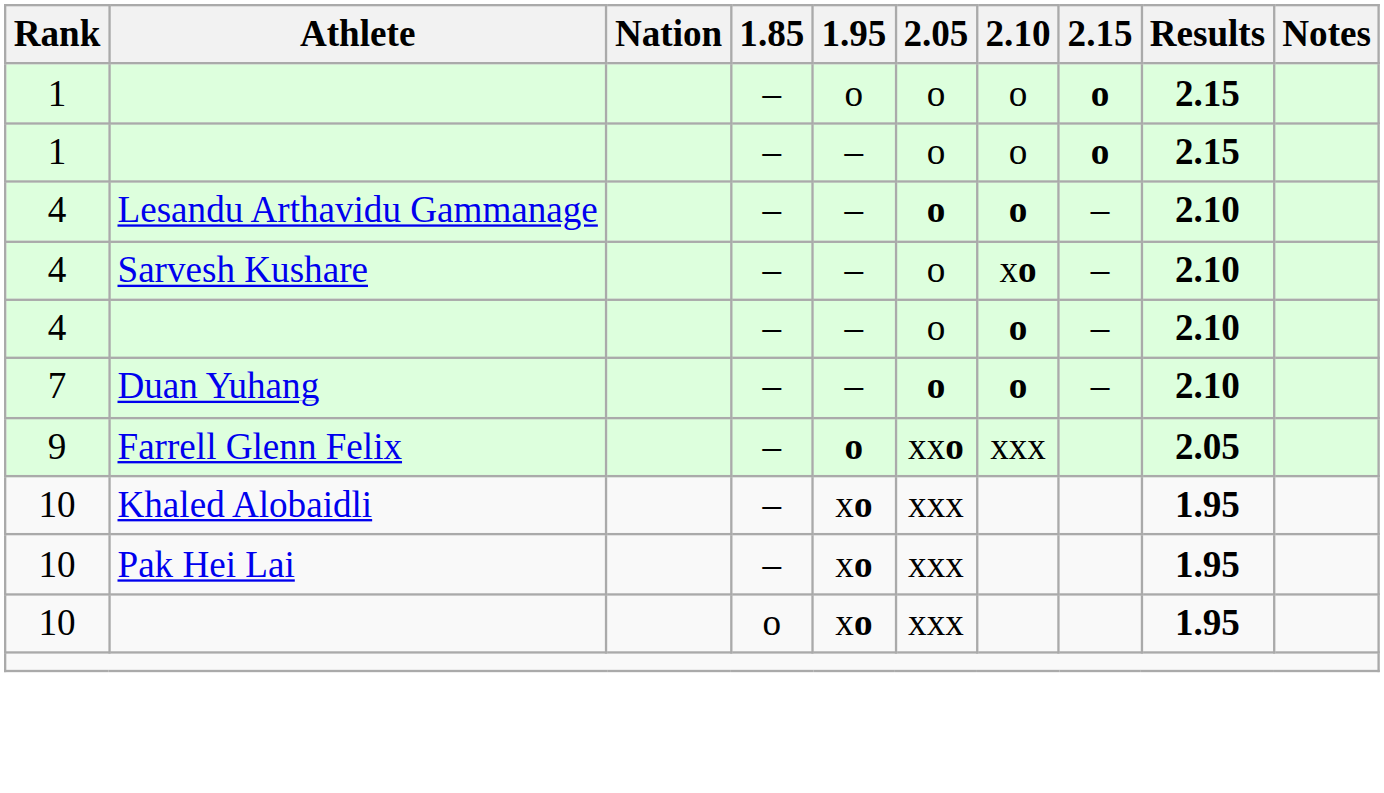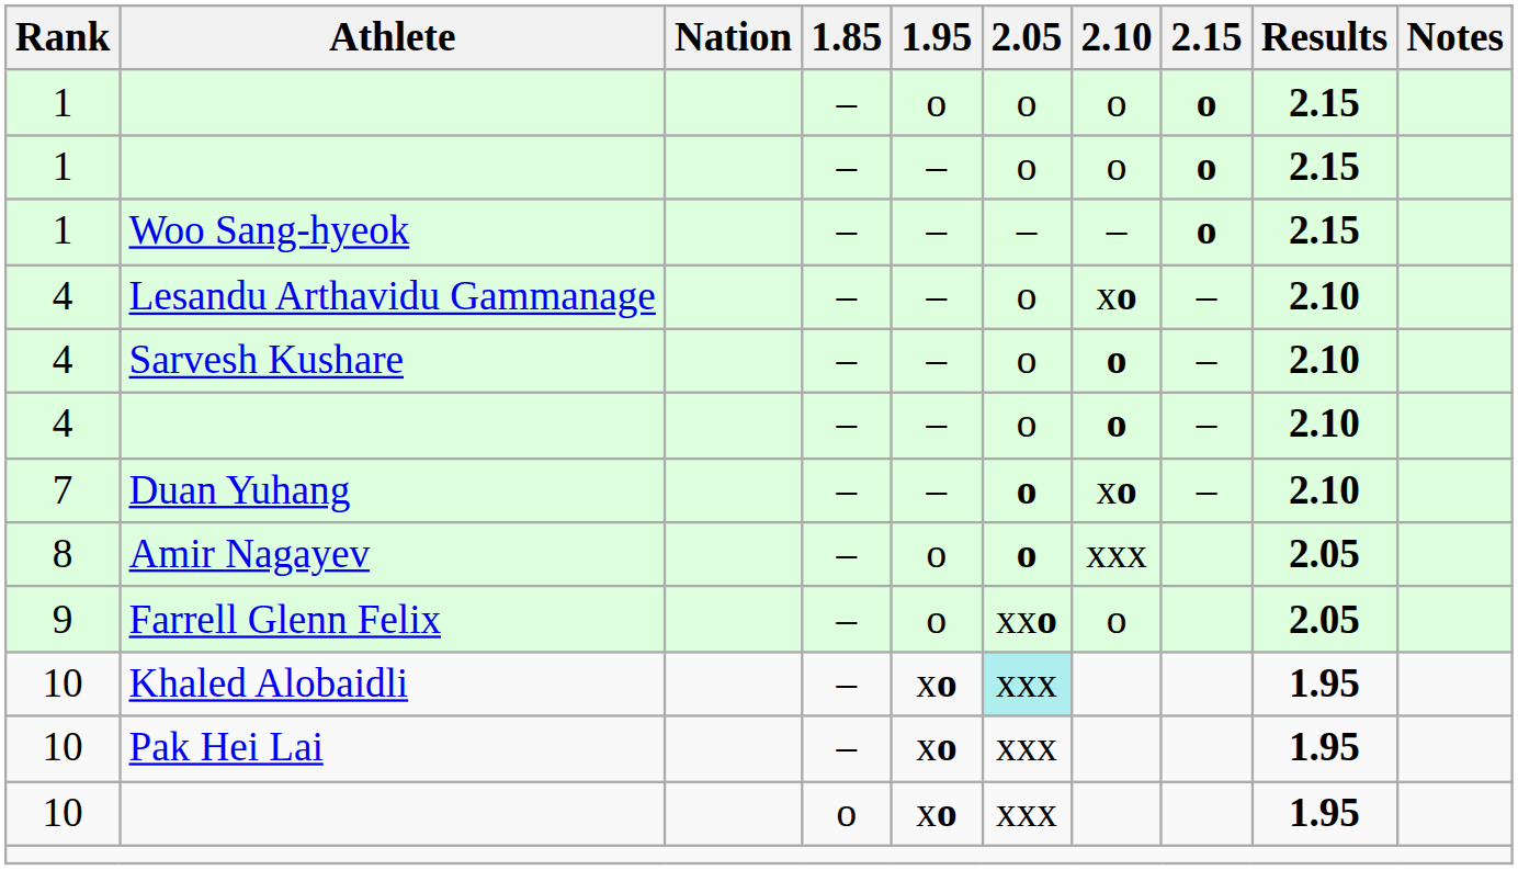+ row: 1 | Woo Sang-hyeok | – | – | – | – | o | 2.15
Lesandu Arthavidu Gammanage | 2.05: bold -> normal
Lesandu Arthavidu Gammanage | 2.10: o -> xo
Sarvesh Kushare | 2.10: xo -> o
Duan Yuhang | 2.10: o -> xo
+ row: 8 | Amir Nagayev | – | o | o | xxx | 2.05
Farrell Glenn Felix | 1.95: bold -> normal
Farrell Glenn Felix | 2.10: xxx -> o
Khaled Alobaidli | 2.05: no background -> paleturquoise background
